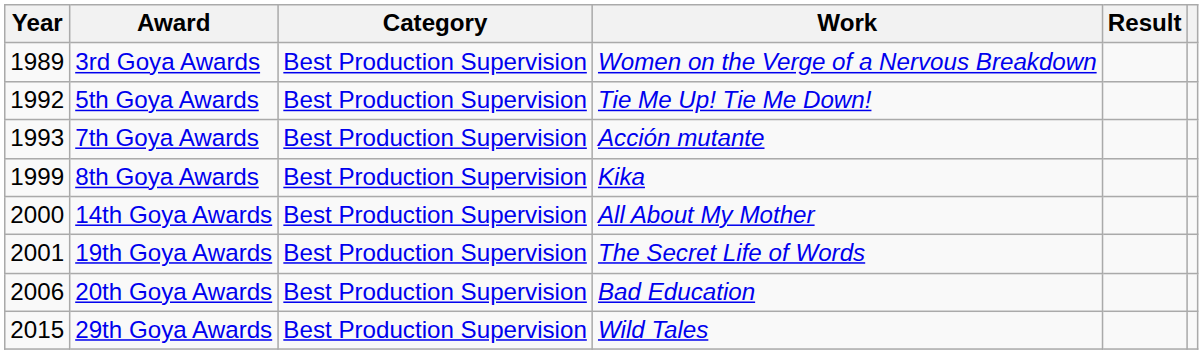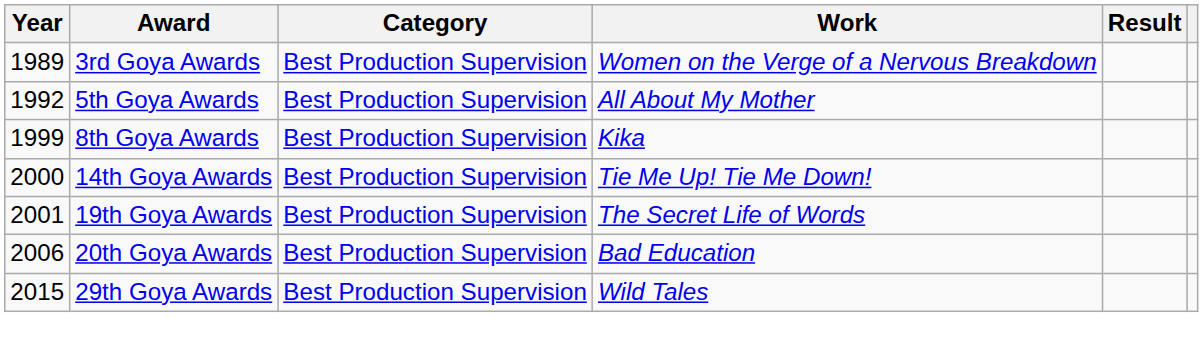5th Goya Awards | Work: Tie Me Up! Tie Me Down! -> All About My Mother
- row: 1993 | 7th Goya Awards | Best Production Supervision | Acción mutante
14th Goya Awards | Work: All About My Mother -> Tie Me Up! Tie Me Down!
